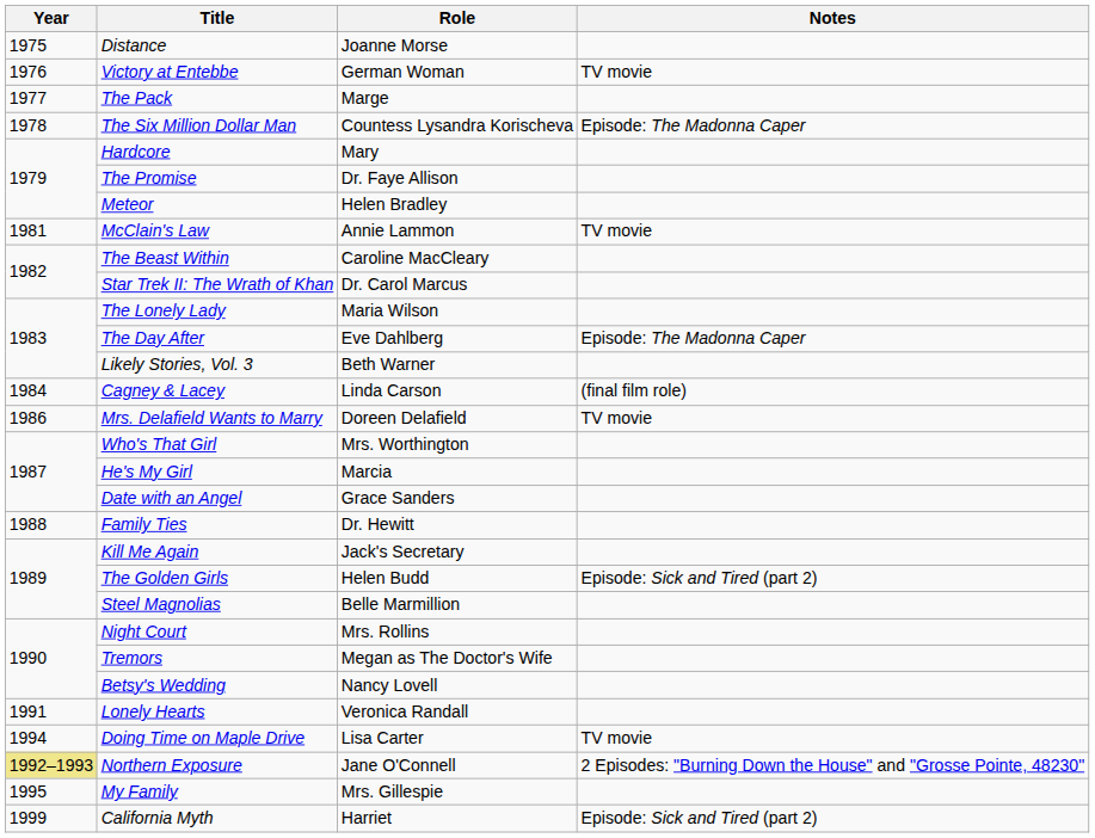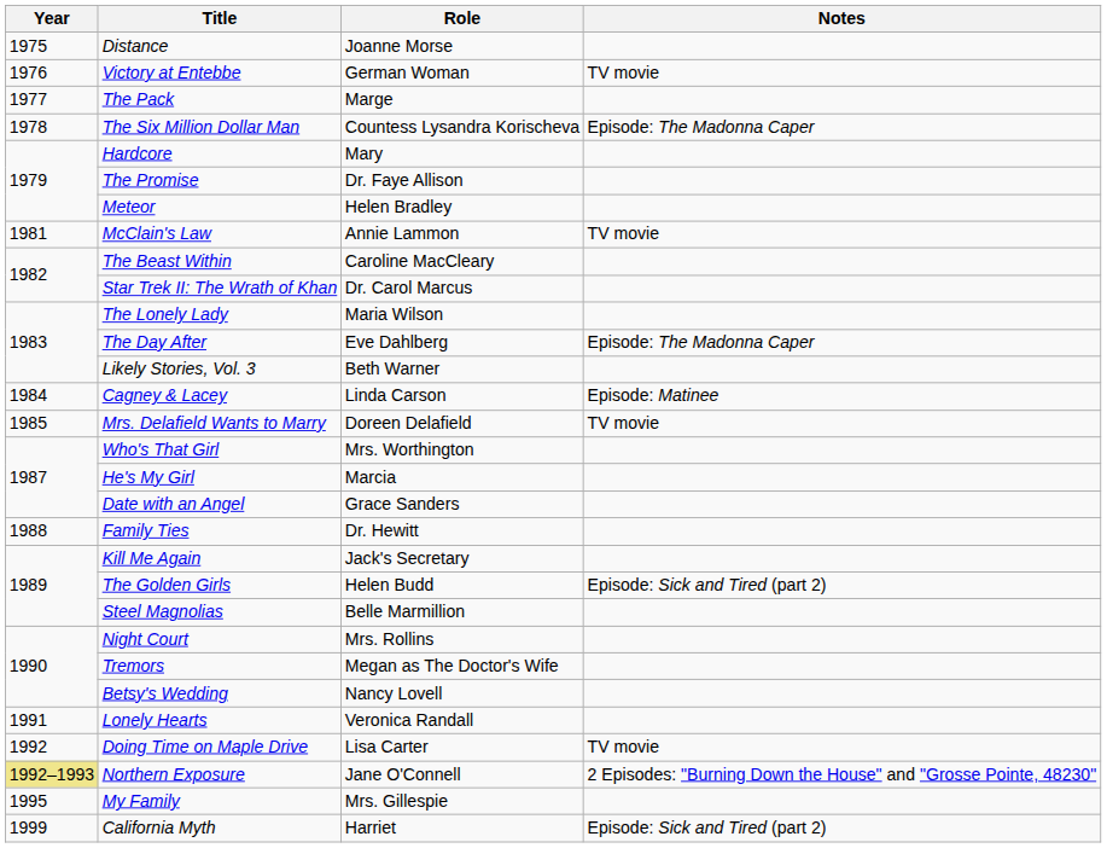Cagney & Lacey | Notes: (final film role) -> Episode: Matinee
Mrs. Delafield Wants to Marry | Year: 1986 -> 1985
Doing Time on Maple Drive | Year: 1994 -> 1992
